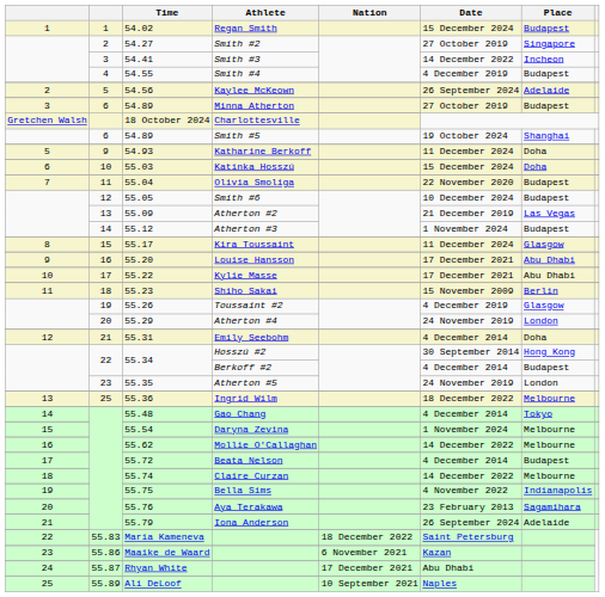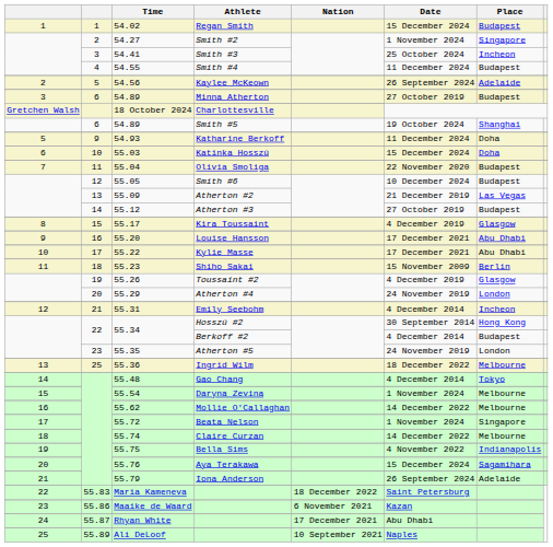Smith #2 | Date: 27 October 2019 -> 1 November 2024
Smith #3 | Date: 14 December 2022 -> 25 October 2024
Smith #4 | Date: 4 December 2019 -> 11 December 2024
Atherton #3 | Date: 1 November 2024 -> 27 October 2019
Kira Toussaint | Date: 11 December 2024 -> 4 December 2019
Emily Seebohm | Place: Doha -> Incheon
Beata Nelson | Date: 4 December 2014 -> 1 November 2024
Beata Nelson | Place: Budapest -> Singapore
Aya Terakawa | Date: 23 February 2013 -> 15 December 2024
